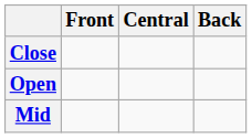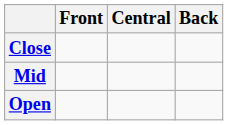rows swapped: Mid <-> Open
